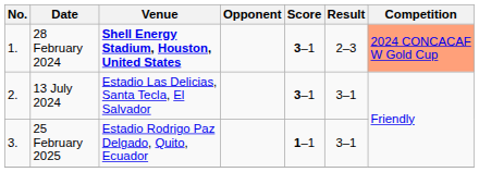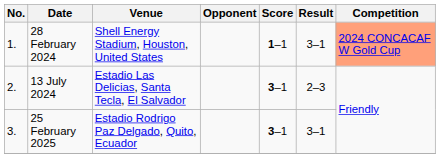28 February 2024 | Venue: bold -> normal
28 February 2024 | Score: 3–1 -> 1–1
28 February 2024 | Result: 2–3 -> 3–1
13 July 2024 | Result: 3–1 -> 2–3
25 February 2025 | Score: 1–1 -> 3–1
